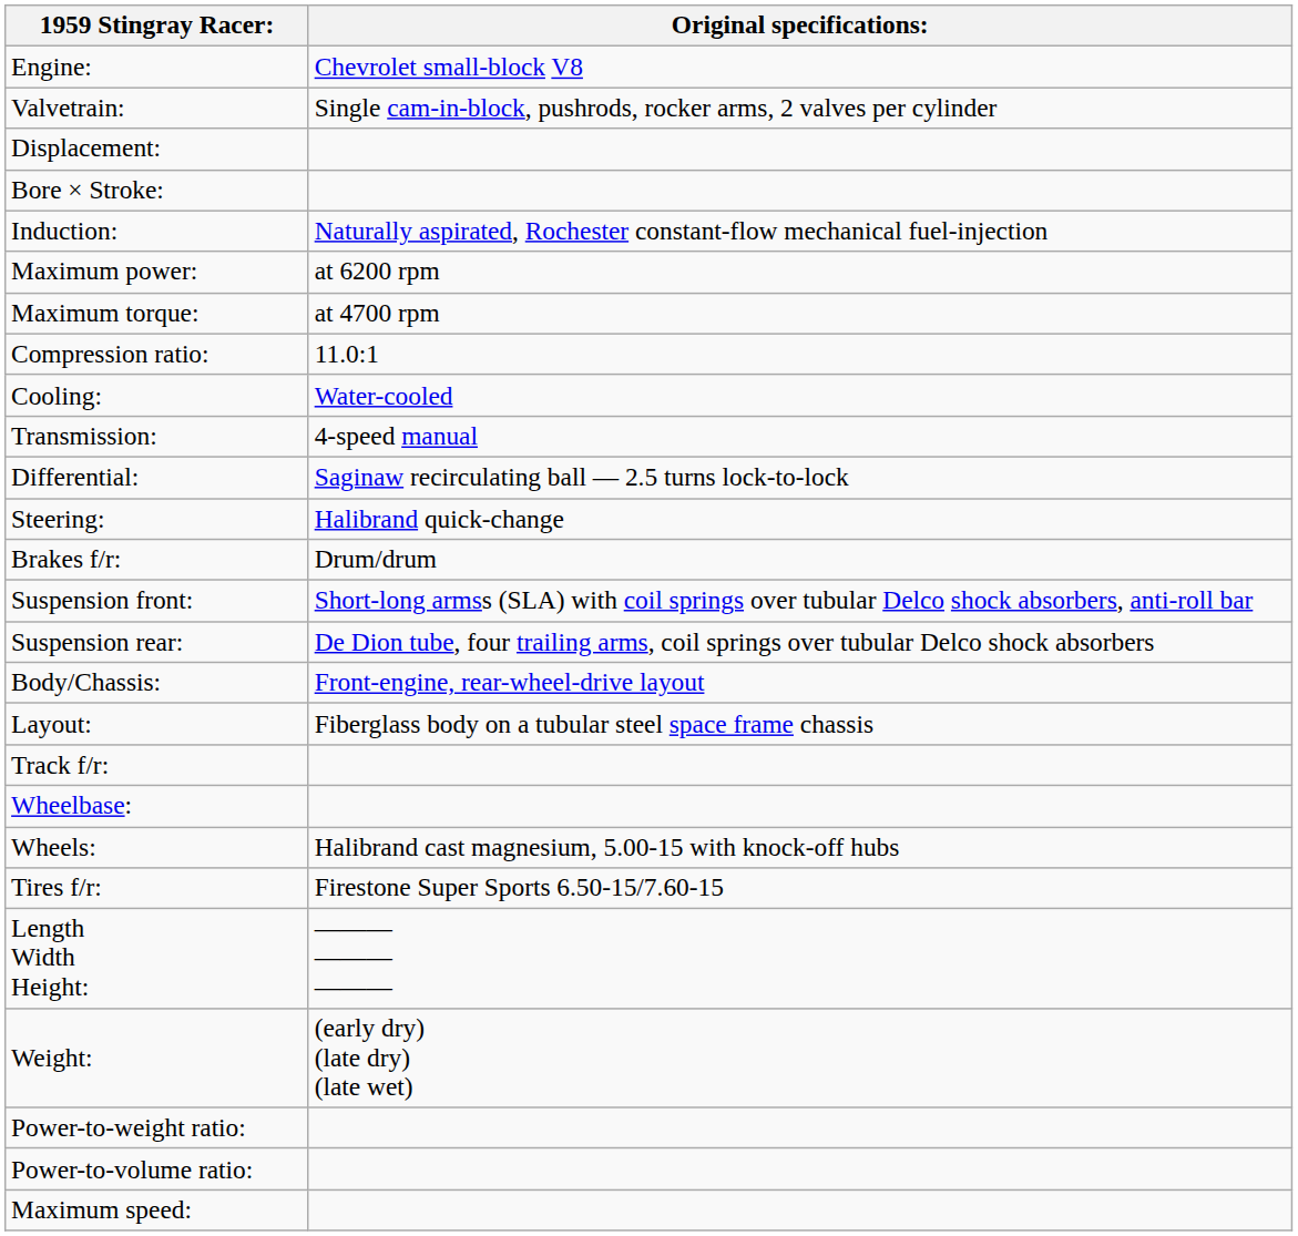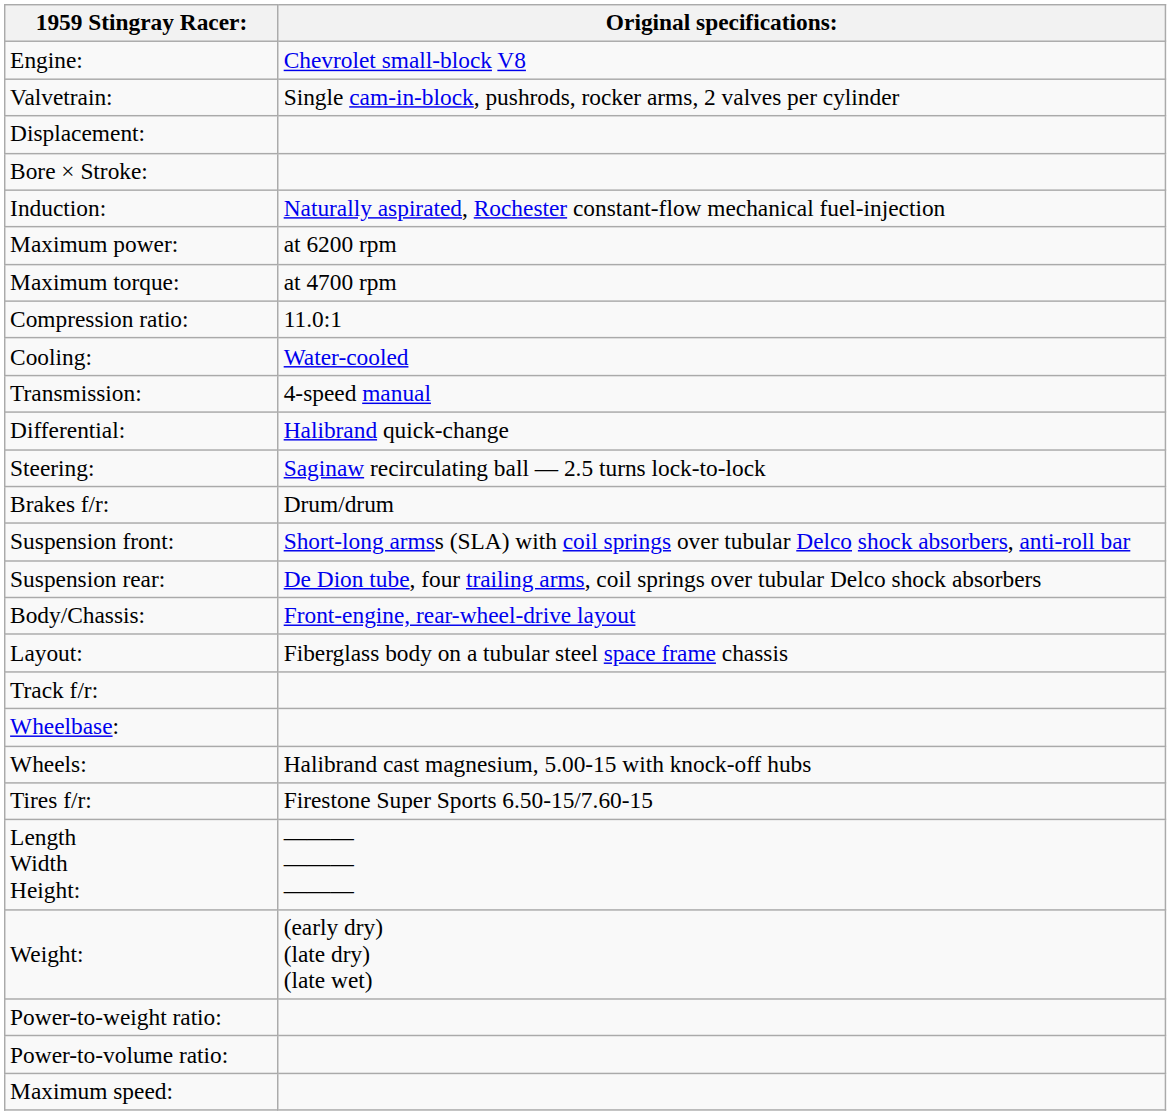Differential: | Original specifications:: Saginaw recirculating ball — 2.5 turns lock-to-lock -> Halibrand quick-change
Steering: | Original specifications:: Halibrand quick-change -> Saginaw recirculating ball — 2.5 turns lock-to-lock
